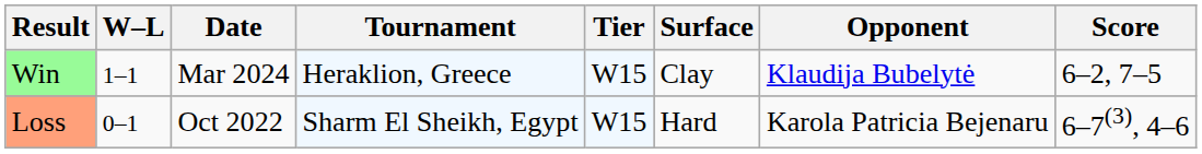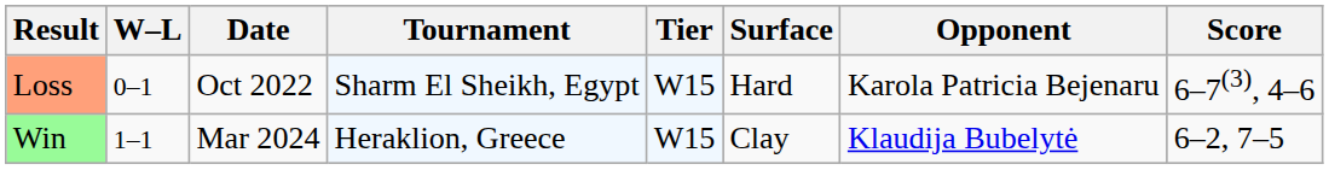rows swapped: Loss <-> Win
